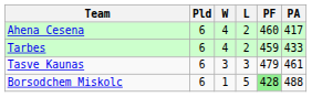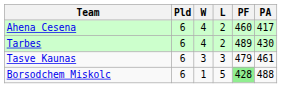Tarbes | PF: 459 -> 489
Tarbes | PA: 433 -> 430
